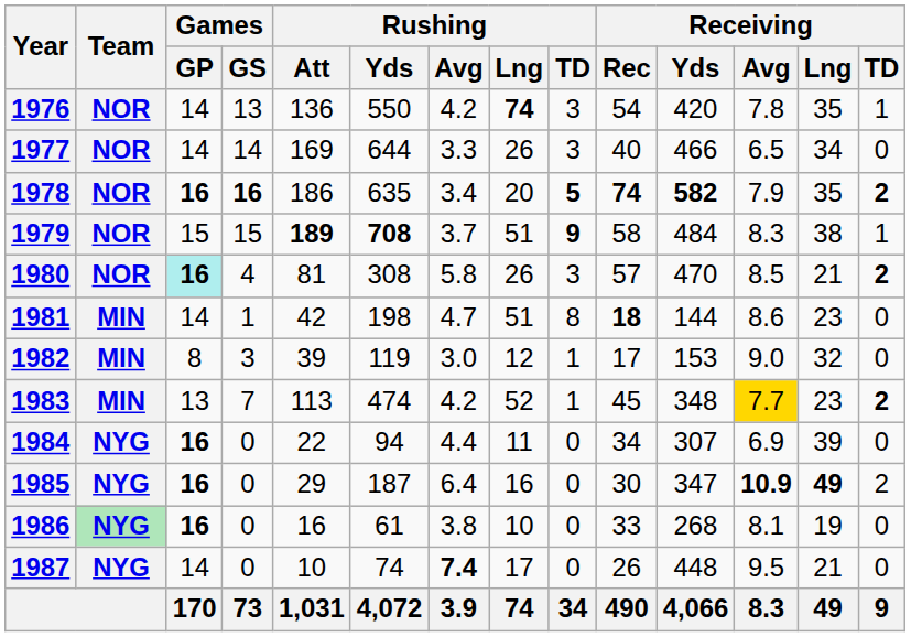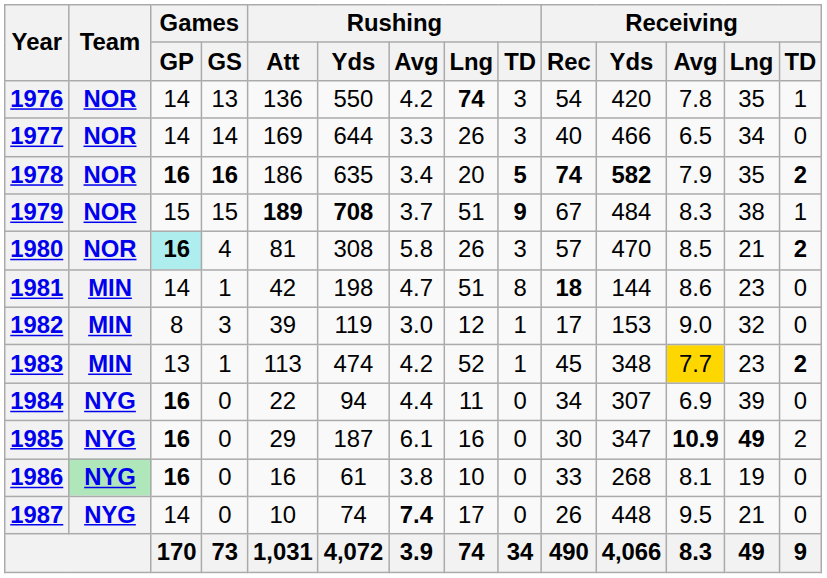1979 | Receiving / Rec: 58 -> 67
1983 | Games / GS: 7 -> 1
1985 | Rushing / Avg: 6.4 -> 6.1
